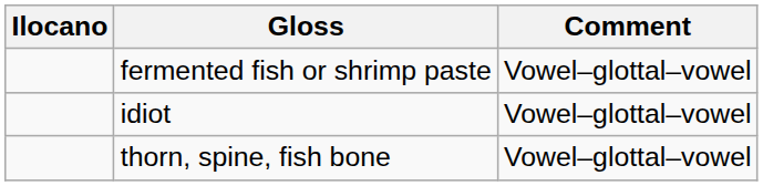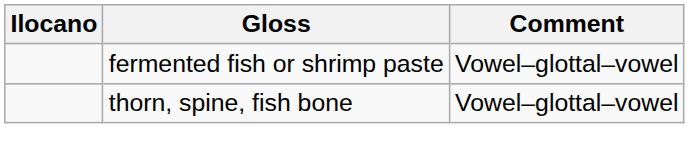- row: idiot | Vowel–glottal–vowel
